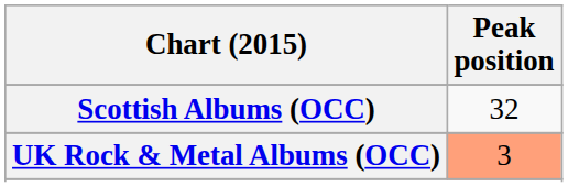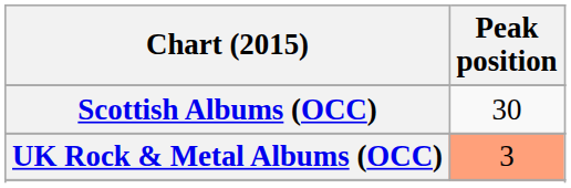Scottish Albums (OCC) | Peak position: 32 -> 30
